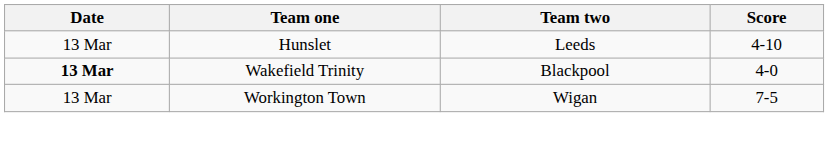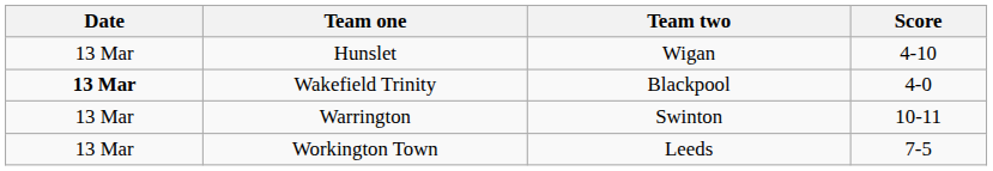Hunslet | Team two: Leeds -> Wigan
+ row: 13 Mar | Warrington | Swinton | 10-11
Workington Town | Team two: Wigan -> Leeds
